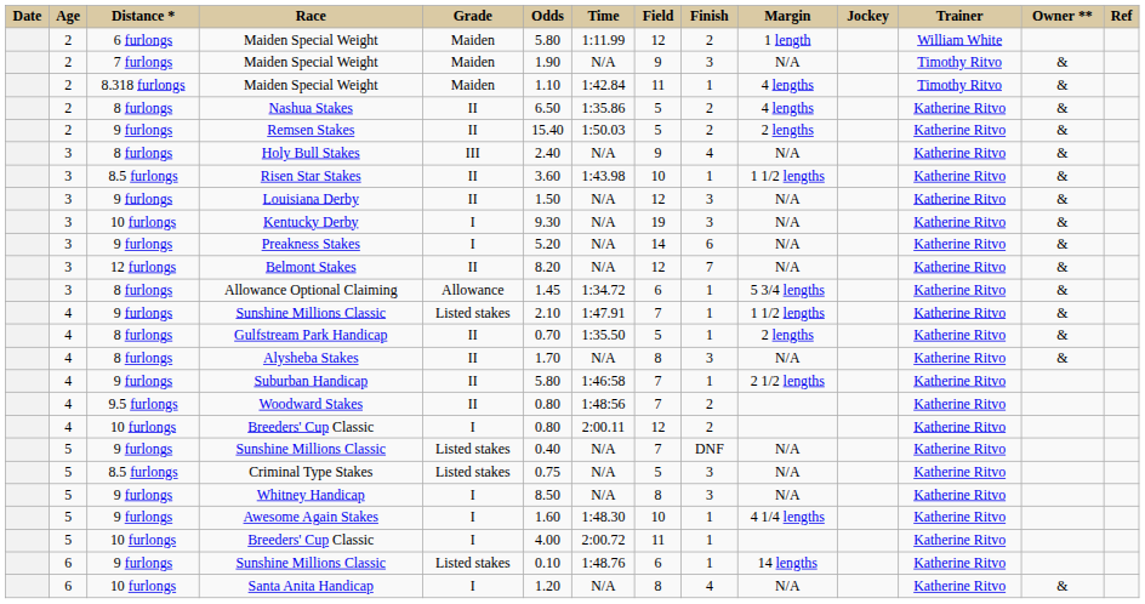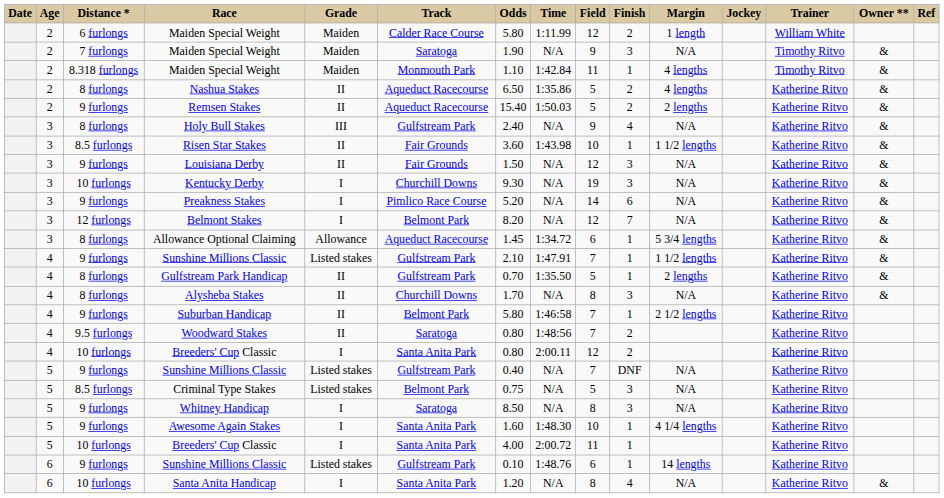+ column: Track | Calder Race Course | Saratoga | Monmouth Park | Aqueduct Racecourse | Aqueduct Racecourse | Gulfstream Park | Fair Grounds | Fair Grounds | Churchill Downs | Pimlico Race Course | Belmont Park | Aqueduct Racecourse | Gulfstream Park | Gulfstream Park | Churchill Downs | Belmont Park | Saratoga | Santa Anita Park | Gulfstream Park | Belmont Park | Saratoga | Santa Anita Park | Santa Anita Park | Gulfstream Park | Santa Anita Park
Belmont Stakes | Grade: II -> I
